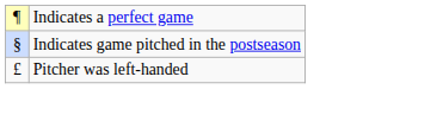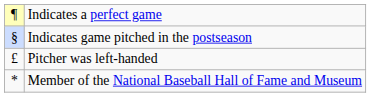+ row: * | Member of the National Baseball Hall of Fame and Museum
